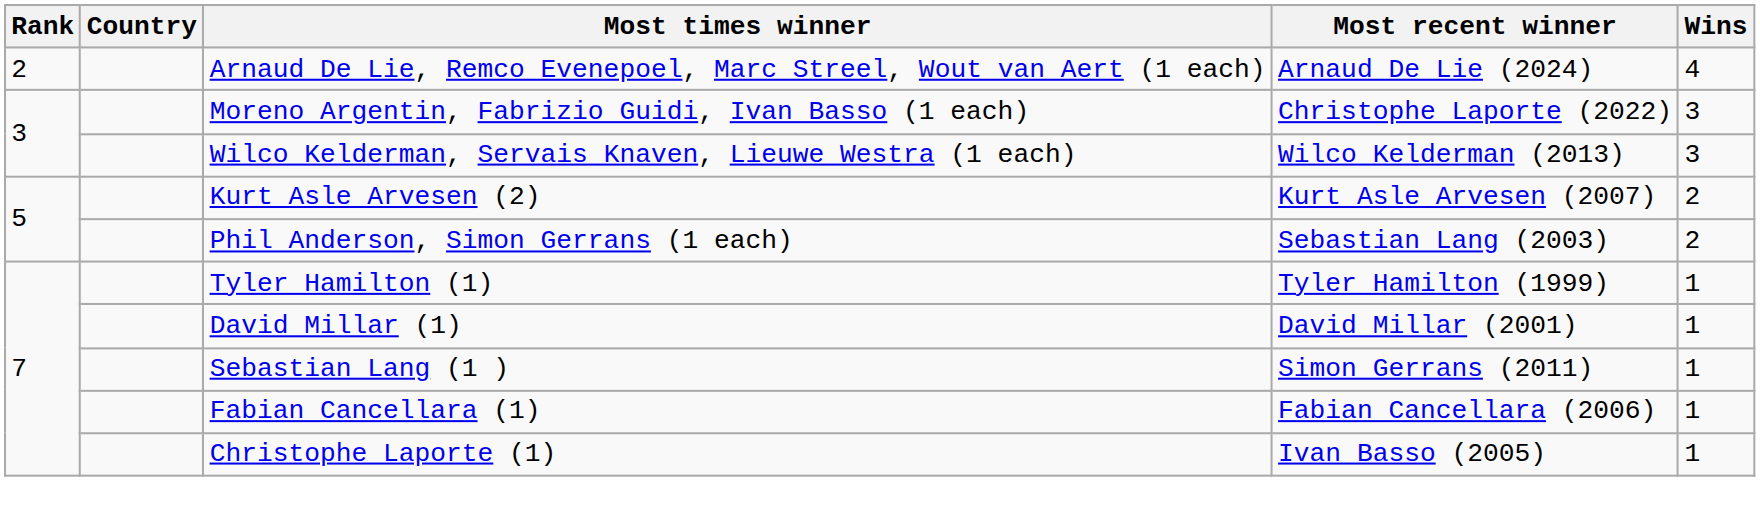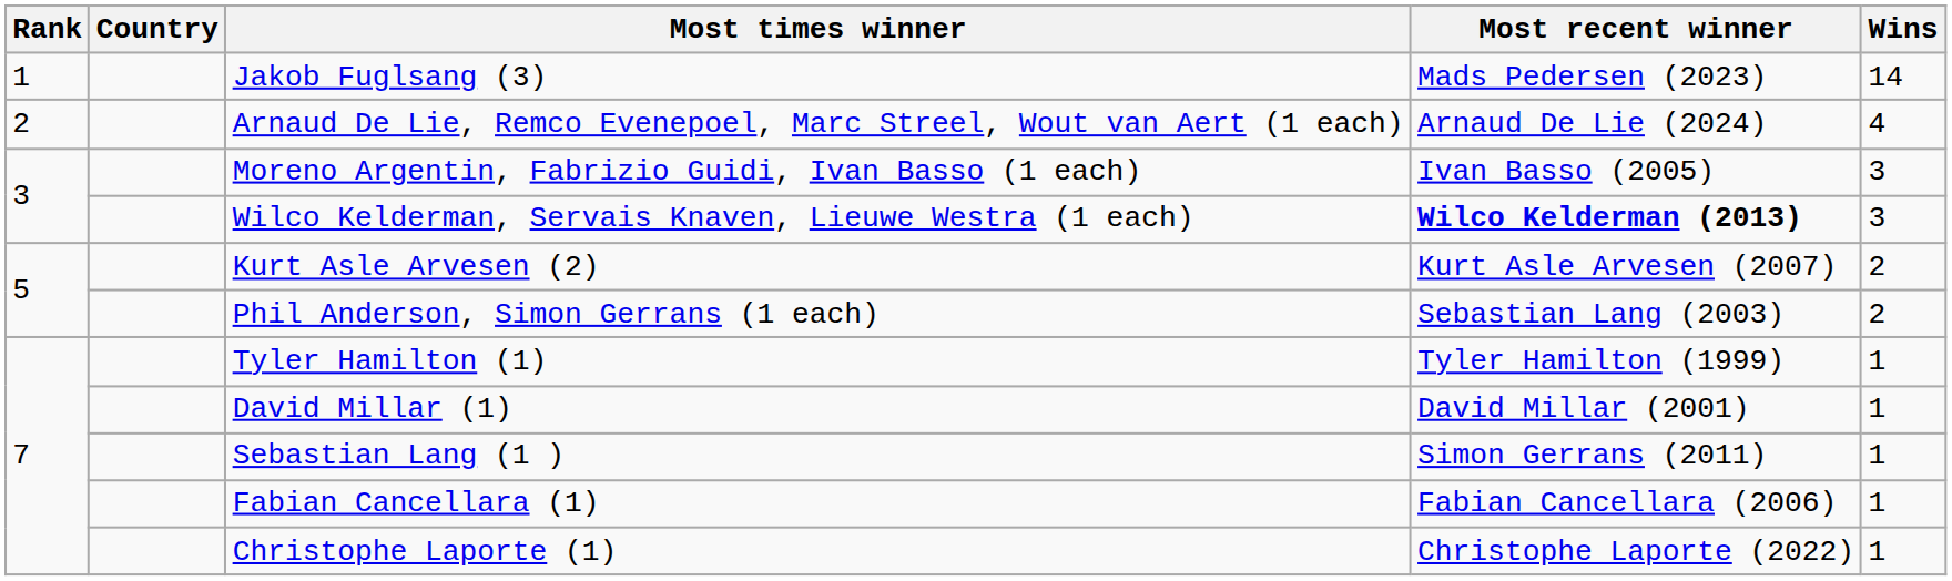+ row: 1 | Jakob Fuglsang (3) | Mads Pedersen (2023) | 14
Moreno Argentin, Fabrizio Guidi, Ivan Basso (1 each) | Most recent winner: Christophe Laporte (2022) -> Ivan Basso (2005)
Wilco Kelderman, Servais Knaven, Lieuwe Westra (1 each) | Most recent winner: normal -> bold
Christophe Laporte (1) | Most recent winner: Ivan Basso (2005) -> Christophe Laporte (2022)
